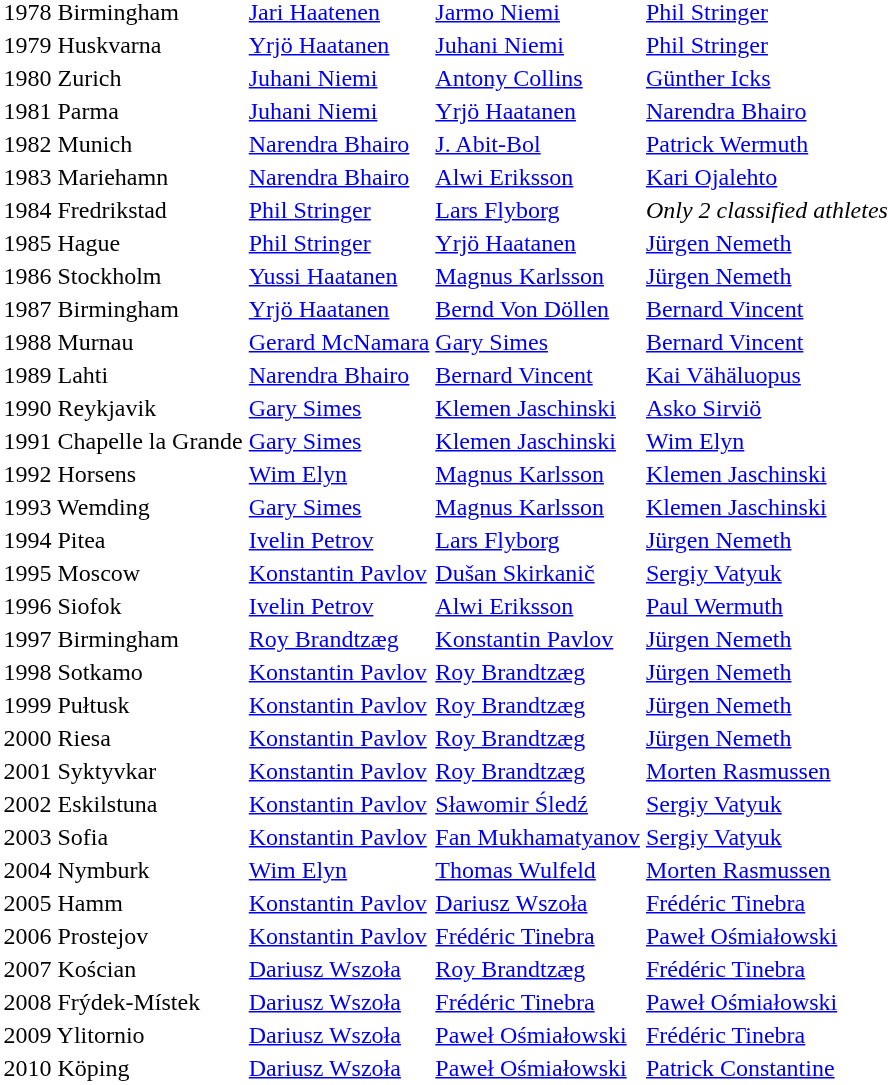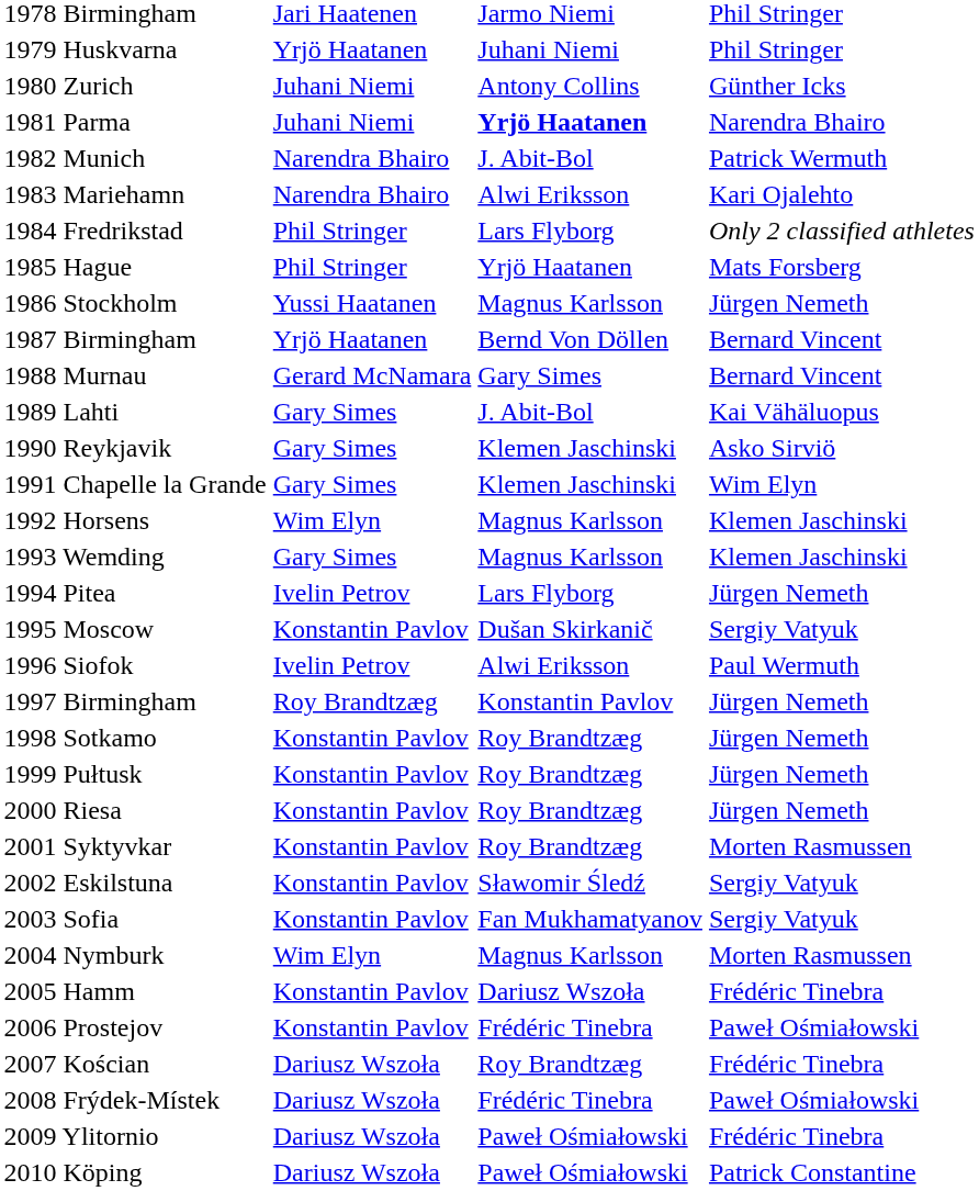1981 Parma | column 3: normal -> bold
1985 Hague | column 4: Jürgen Nemeth -> Mats Forsberg
1989 Lahti | column 2: Narendra Bhairo -> Gary Simes
1989 Lahti | column 3: Bernard Vincent -> J. Abit-Bol
2004 Nymburk | column 3: Thomas Wulfeld -> Magnus Karlsson
